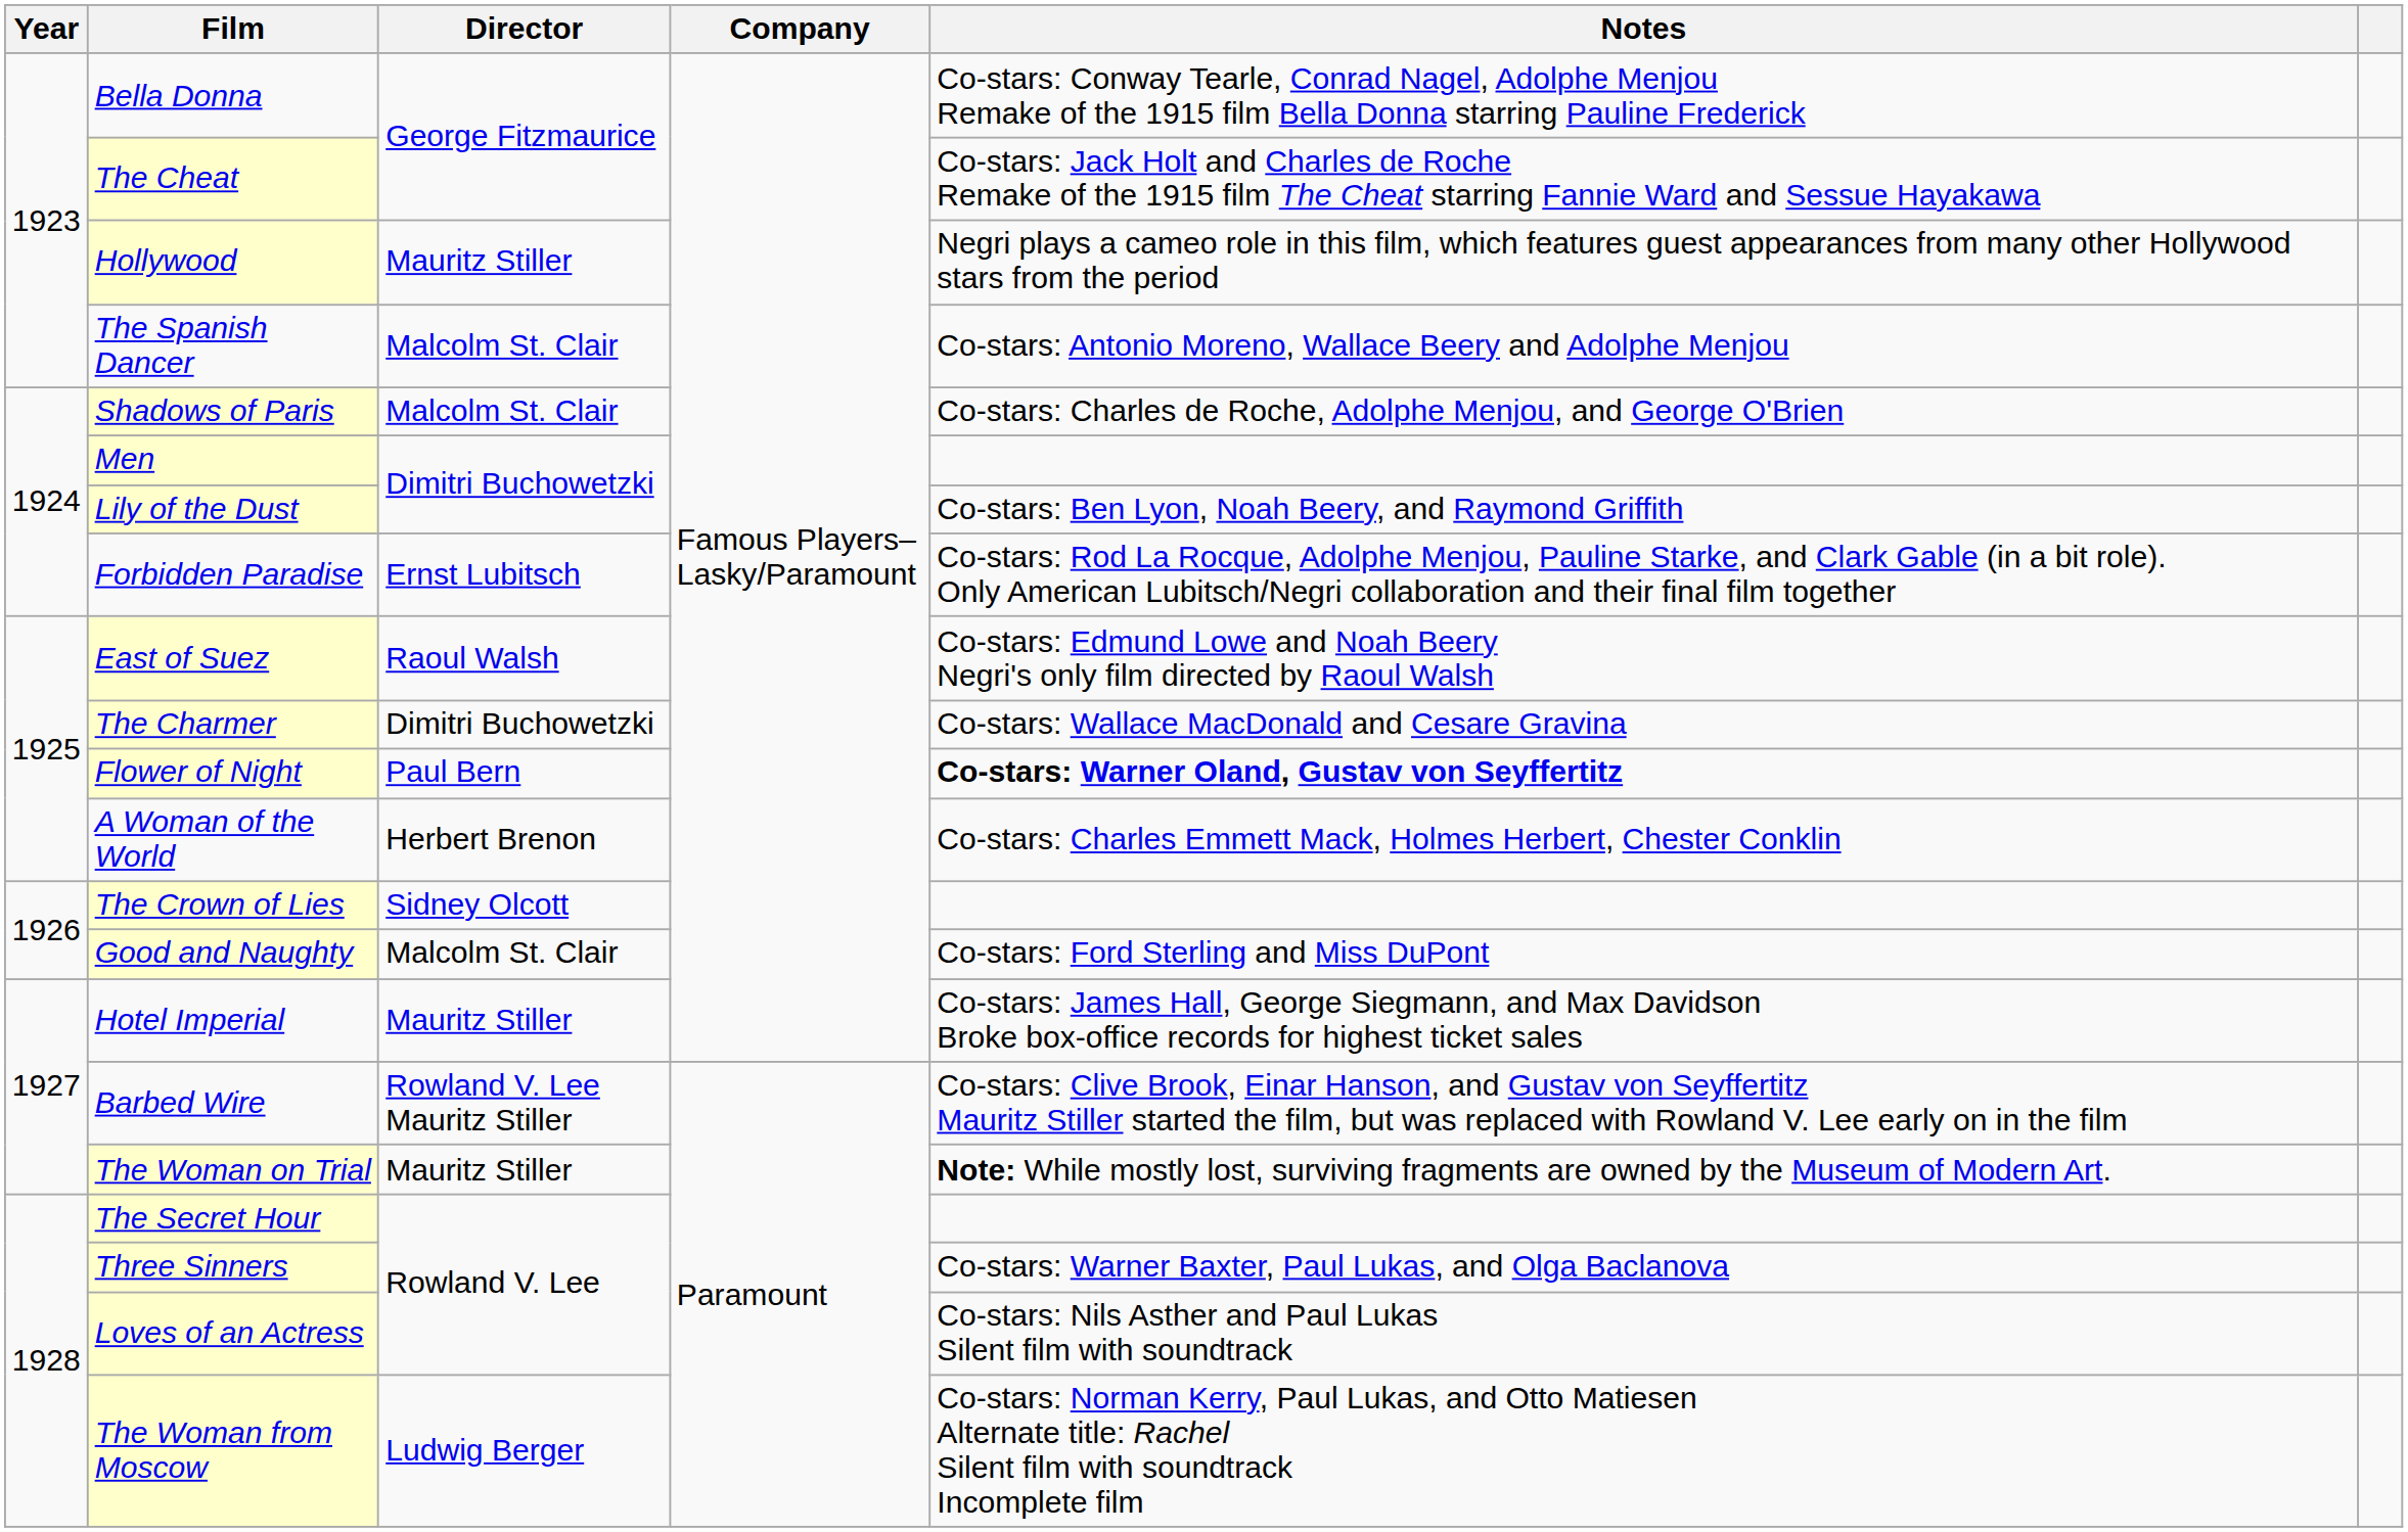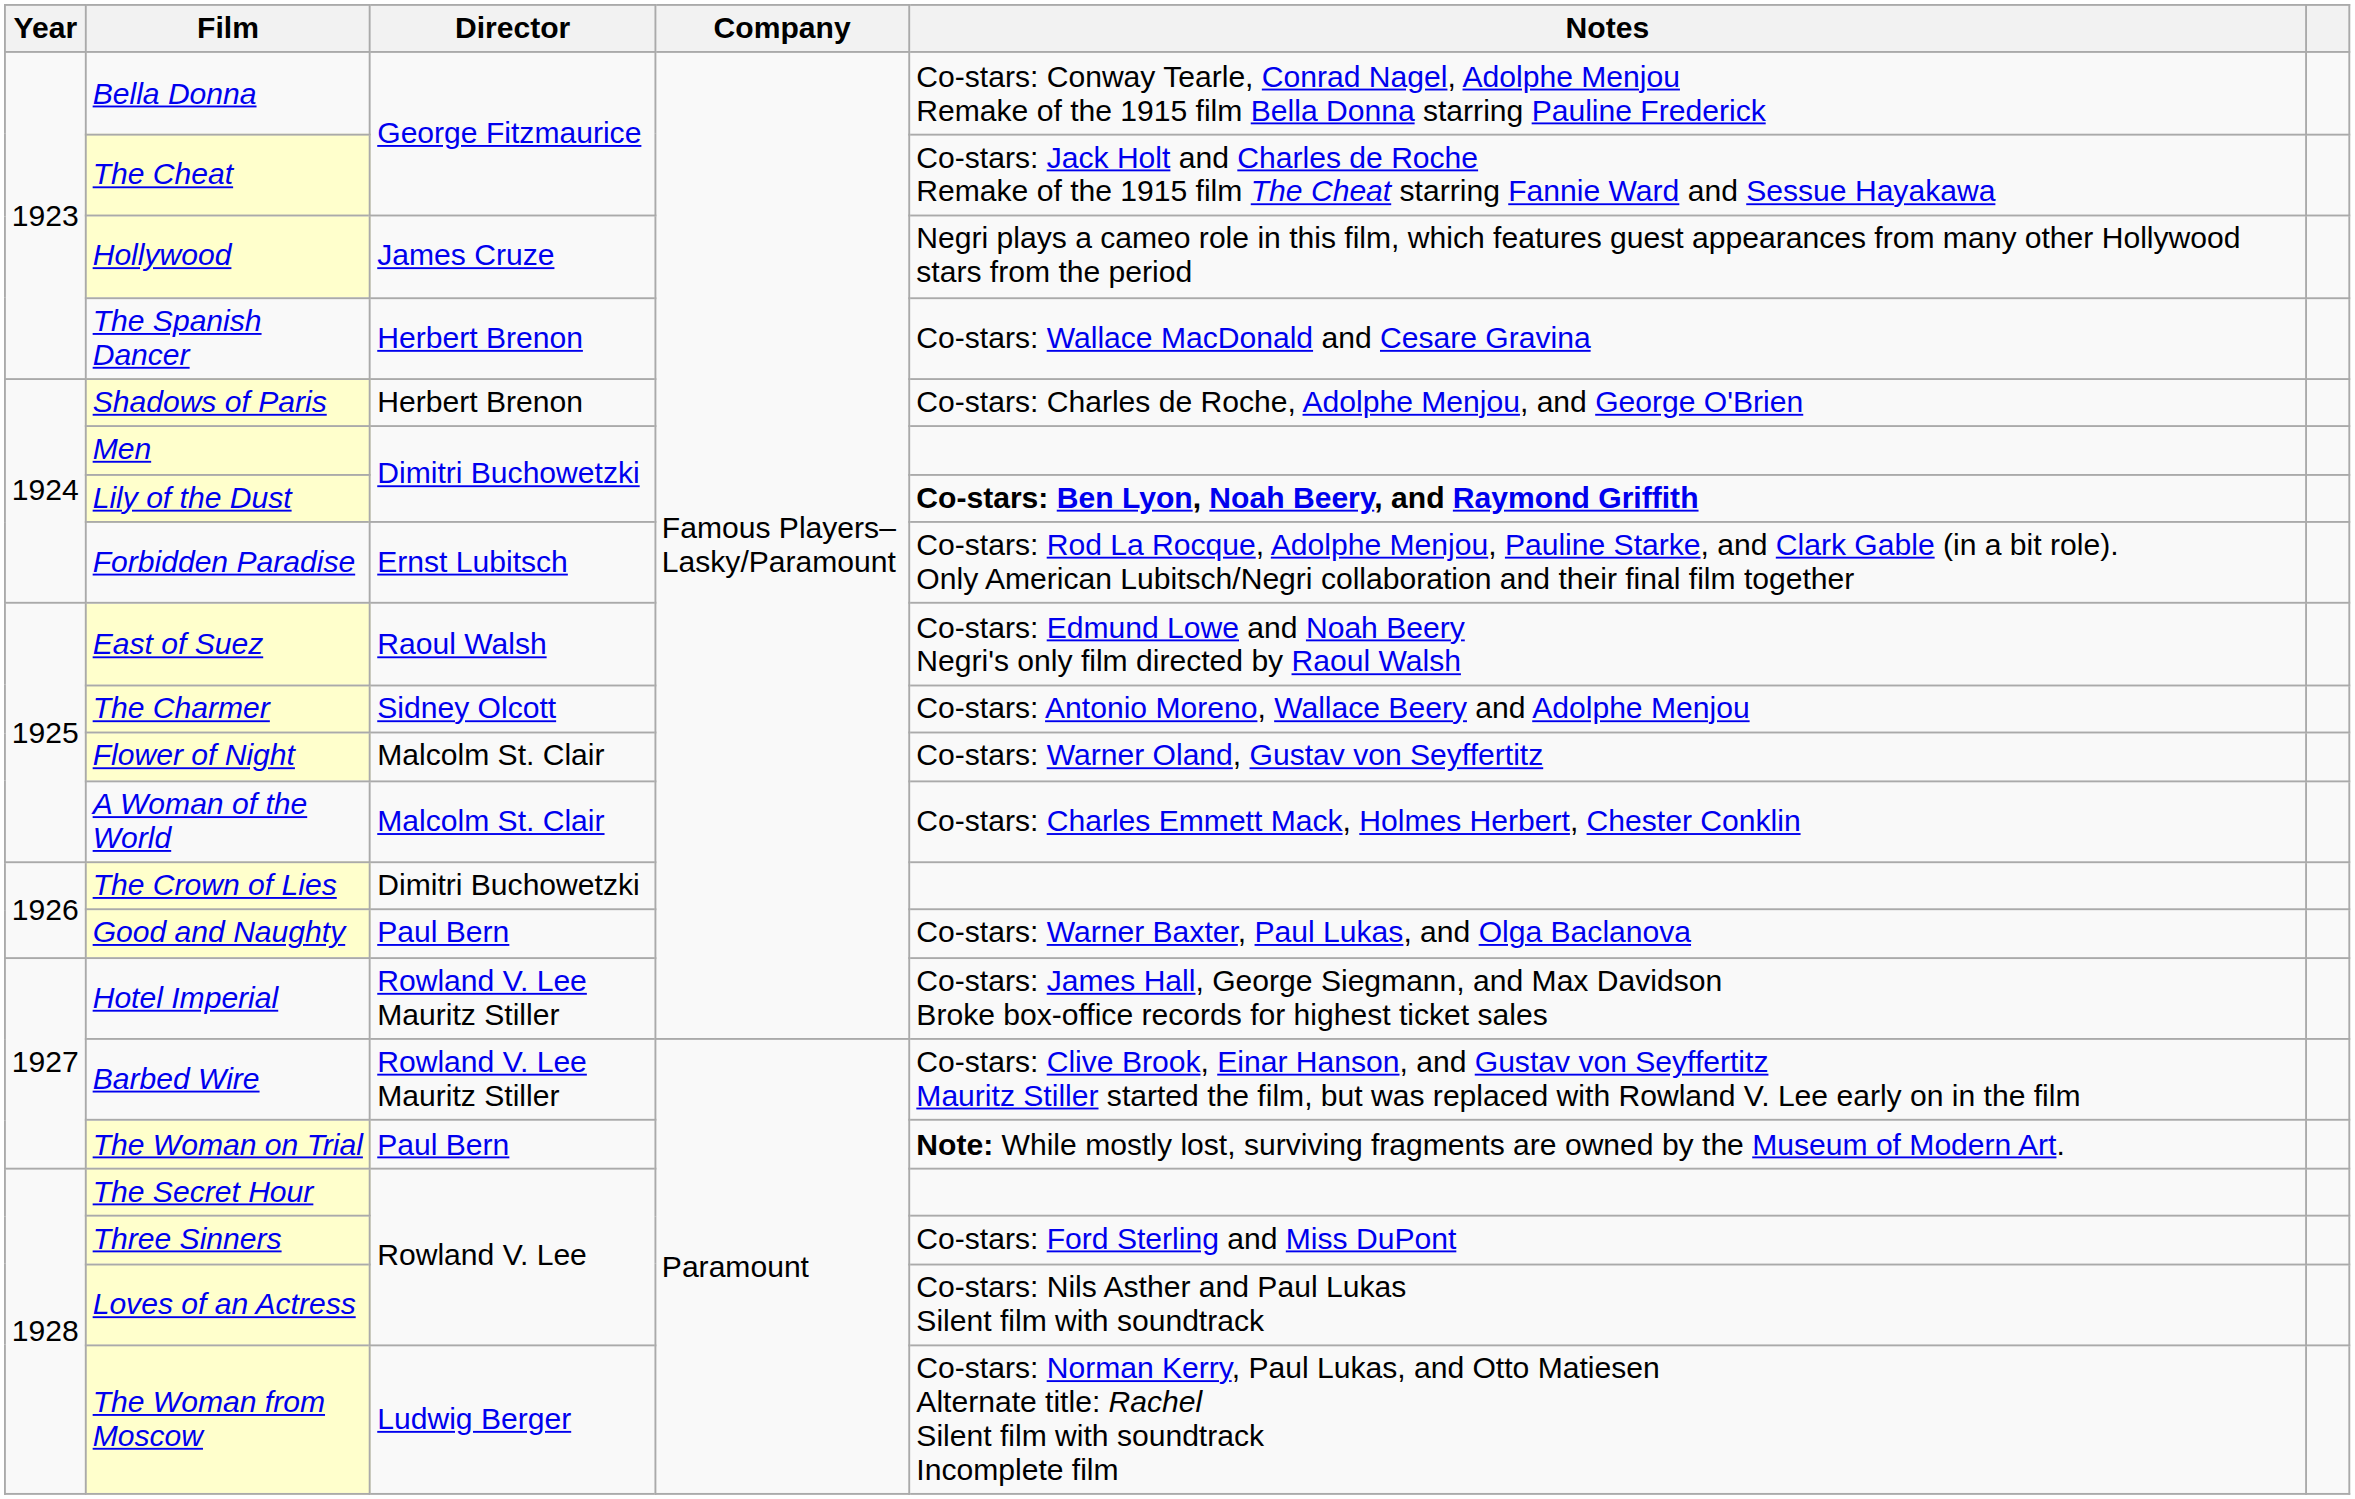Hollywood | Director: Mauritz Stiller -> James Cruze
The Spanish Dancer | Director: Malcolm St. Clair -> Herbert Brenon
The Spanish Dancer | Notes: Co-stars: Antonio Moreno, Wallace Beery and Adolphe Menjou -> Co-stars: Wallace MacDonald and Cesare Gravina
Shadows of Paris | Director: Malcolm St. Clair -> Herbert Brenon
Lily of the Dust | Notes: normal -> bold
The Charmer | Director: Dimitri Buchowetzki -> Sidney Olcott
The Charmer | Notes: Co-stars: Wallace MacDonald and Cesare Gravina -> Co-stars: Antonio Moreno, Wallace Beery and Adolphe Menjou
Flower of Night | Director: Paul Bern -> Malcolm St. Clair
Flower of Night | Notes: bold -> normal
A Woman of the World | Director: Herbert Brenon -> Malcolm St. Clair
The Crown of Lies | Director: Sidney Olcott -> Dimitri Buchowetzki
Good and Naughty | Director: Malcolm St. Clair -> Paul Bern
Good and Naughty | Notes: Co-stars: Ford Sterling and Miss DuPont -> Co-stars: Warner Baxter, Paul Lukas, and Olga Baclanova
Hotel Imperial | Director: Mauritz Stiller -> Rowland V. Lee Mauritz Stiller
The Woman on Trial | Director: Mauritz Stiller -> Paul Bern
Three Sinners | Notes: Co-stars: Warner Baxter, Paul Lukas, and Olga Baclanova -> Co-stars: Ford Sterling and Miss DuPont
